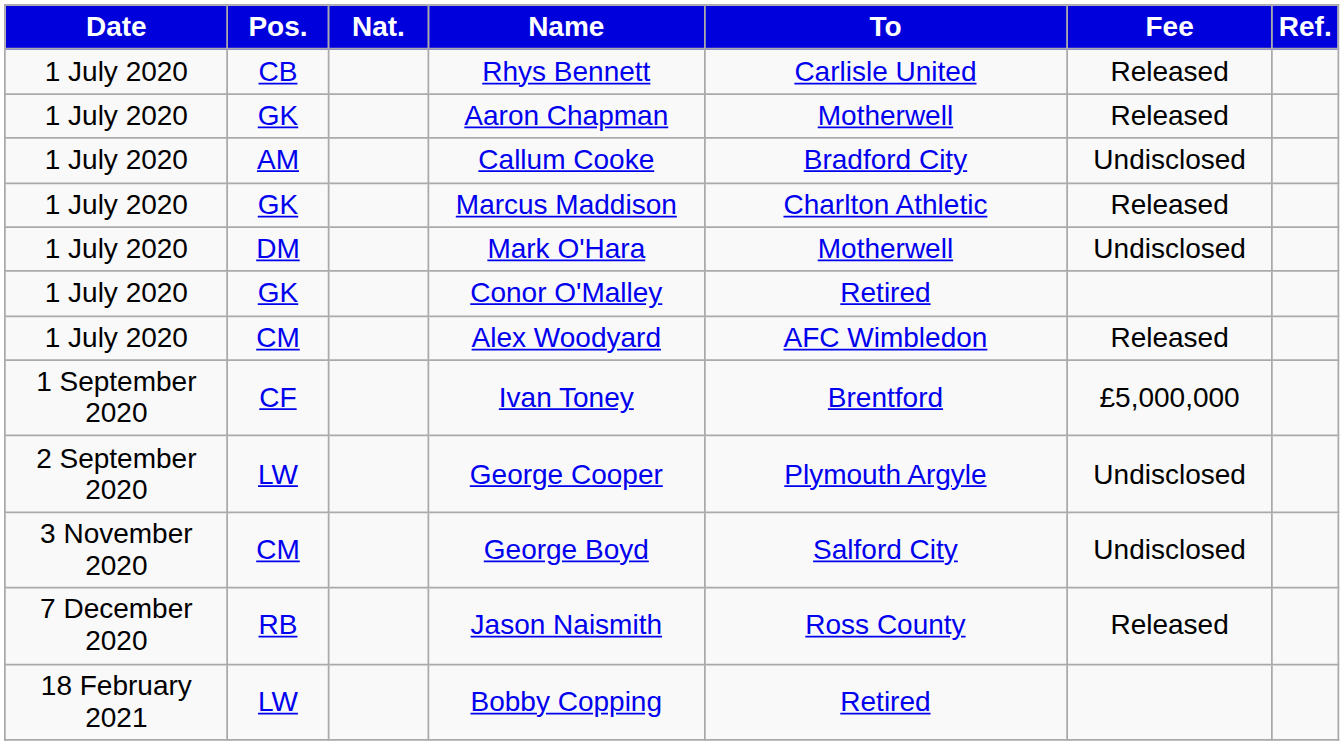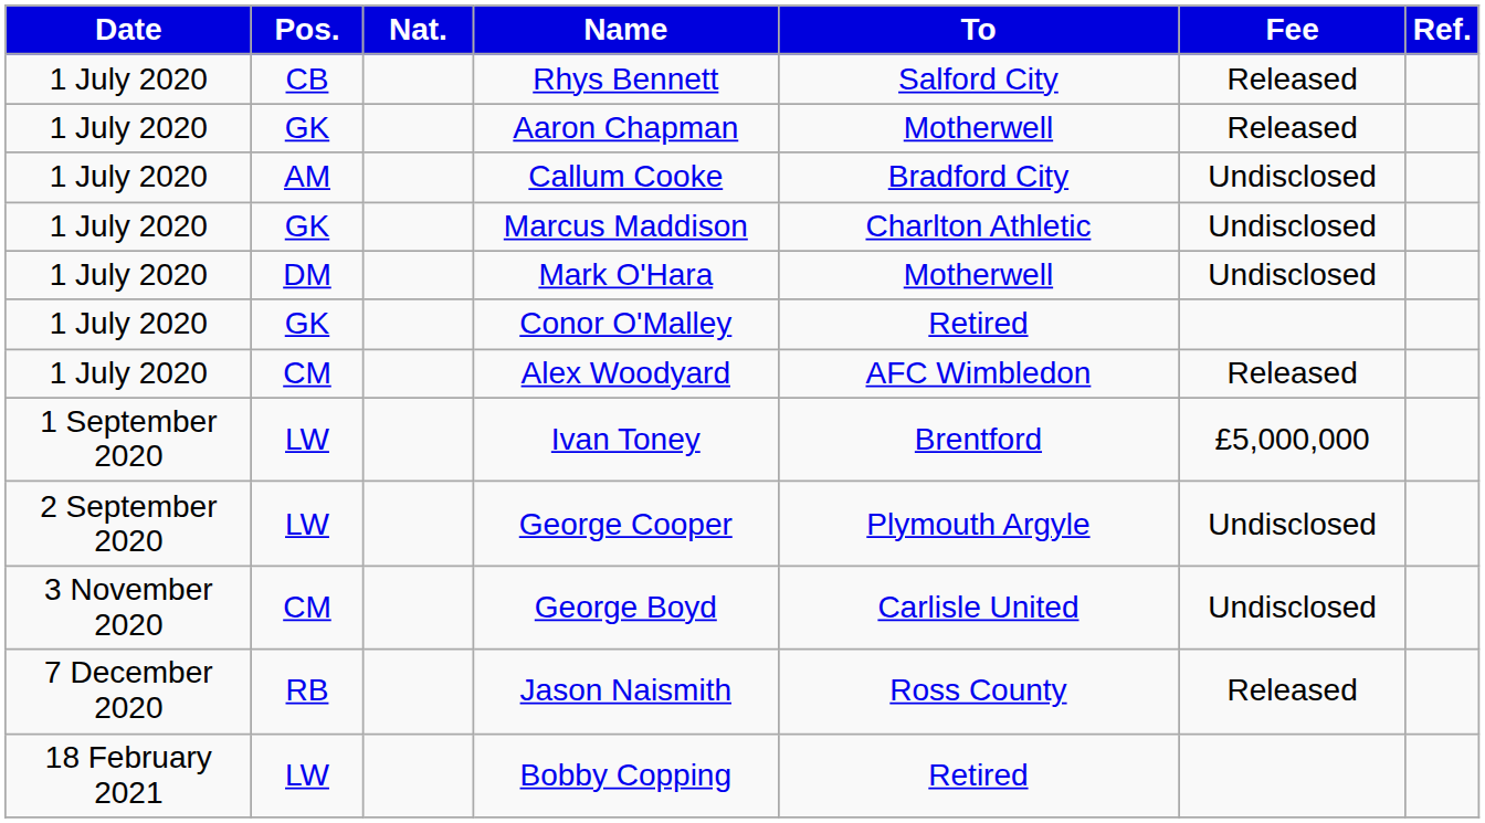Rhys Bennett | To: Carlisle United -> Salford City
Marcus Maddison | Fee: Released -> Undisclosed
Ivan Toney | Pos.: CF -> LW
George Boyd | To: Salford City -> Carlisle United
